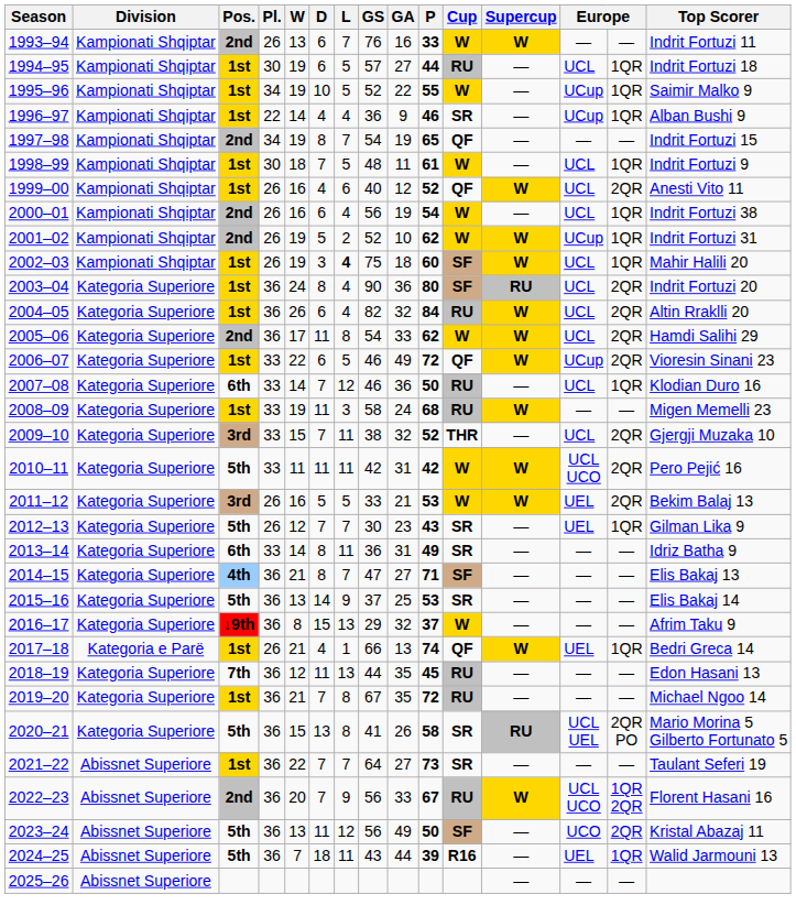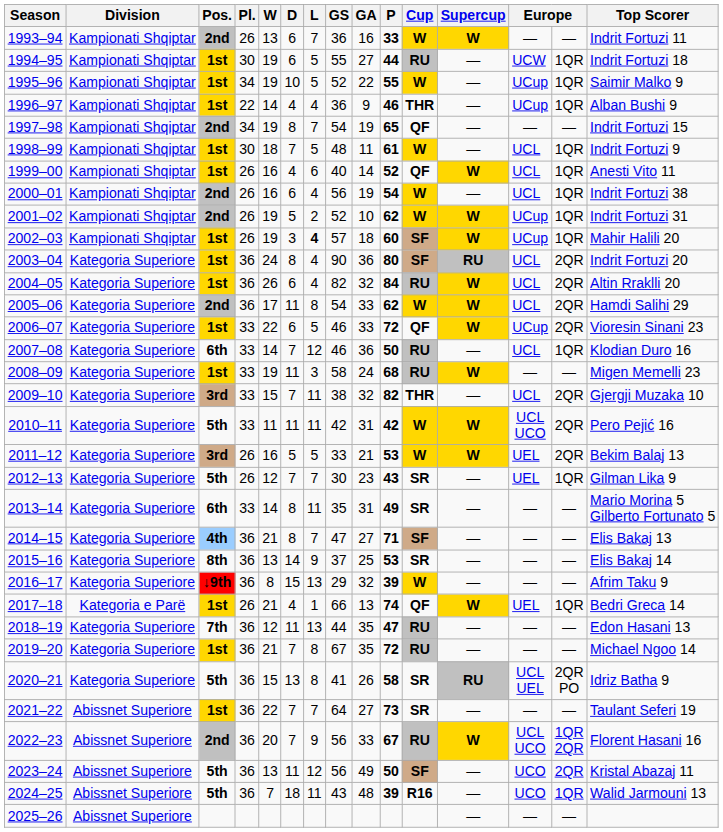1993–94 | GS: 76 -> 36
1994–95 | GS: 57 -> 55
1994–95 | column 13: UCL -> UCW
1996–97 | Cup: SR -> THR
1999–00 | GA: 12 -> 14
1999–00 | column 14: 2QR -> 1QR
2002–03 | GS: 75 -> 57
2002–03 | column 13: UCL -> UCup
2006–07 | GA: 49 -> 33
2009–10 | P: 52 -> 82
2013–14 | GS: 36 -> 35
2013–14 | Top Scorer: Idriz Batha 9 -> Mario Morina 5 Gilberto Fortunato 5
2015–16 | Pos.: 5th -> 8th
2016–17 | P: 37 -> 39
2018–19 | P: 45 -> 47
2020–21 | Top Scorer: Mario Morina 5 Gilberto Fortunato 5 -> Idriz Batha 9
2024–25 | GA: 44 -> 48
2024–25 | column 13: UEL -> UCO
